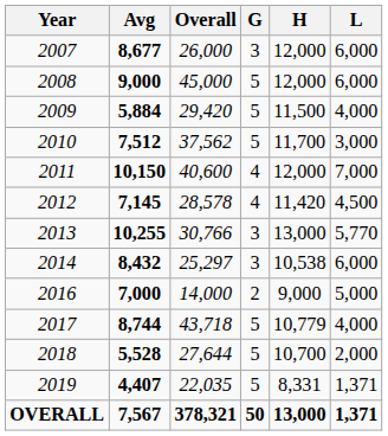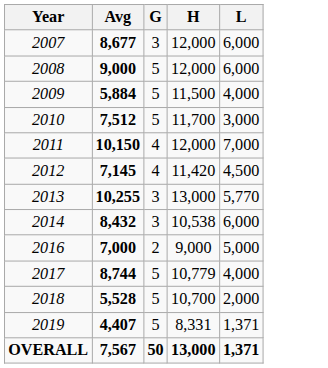- column: Overall | 26,000 | 45,000 | 29,420 | 37,562 | 40,600 | 28,578 | 30,766 | 25,297 | 14,000 | 43,718 | 27,644 | 22,035 | 378,321
